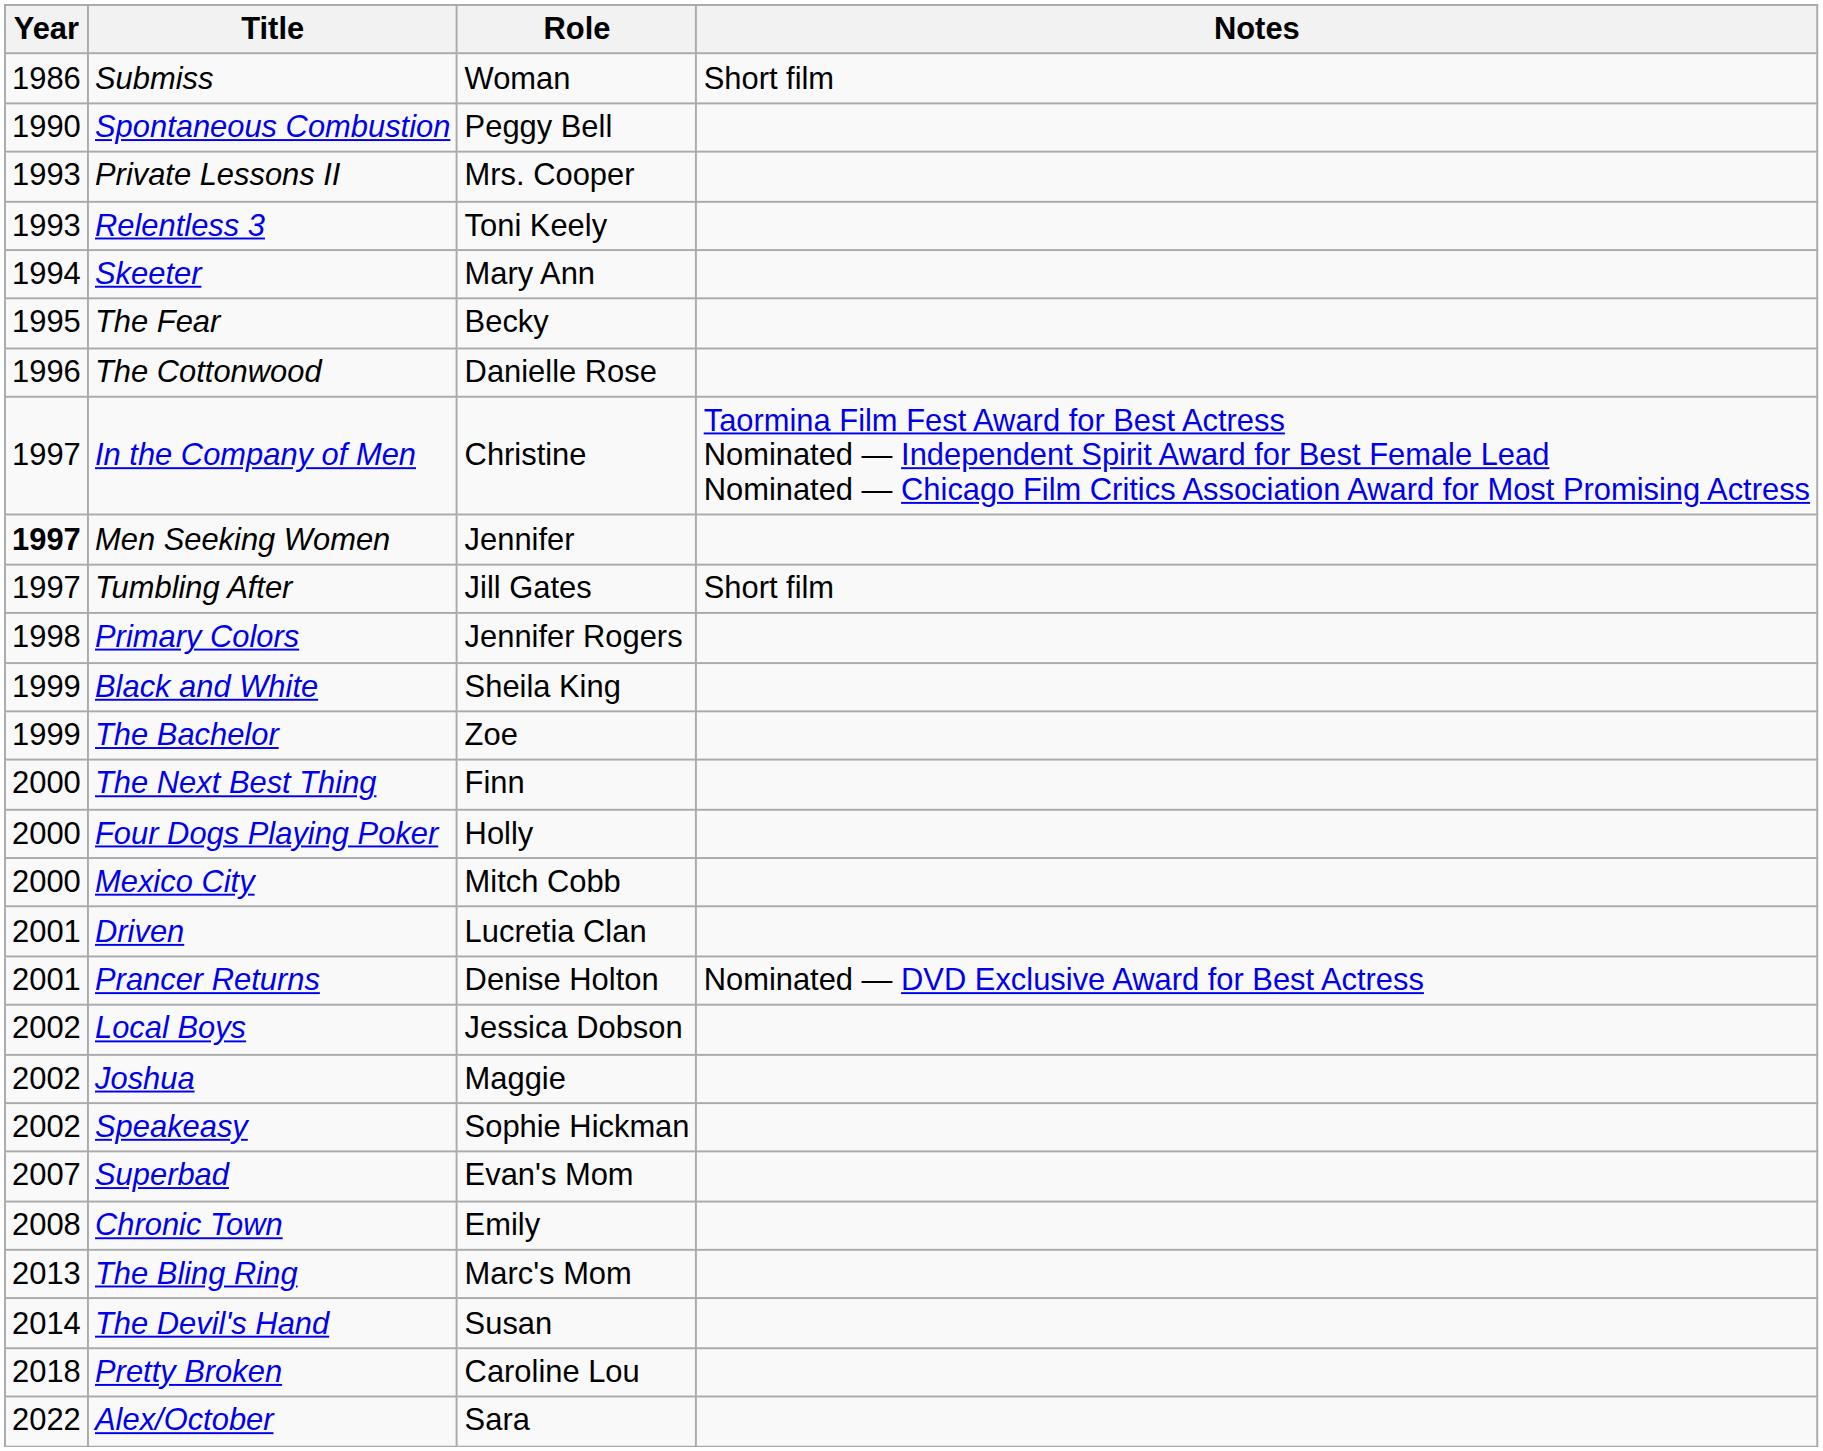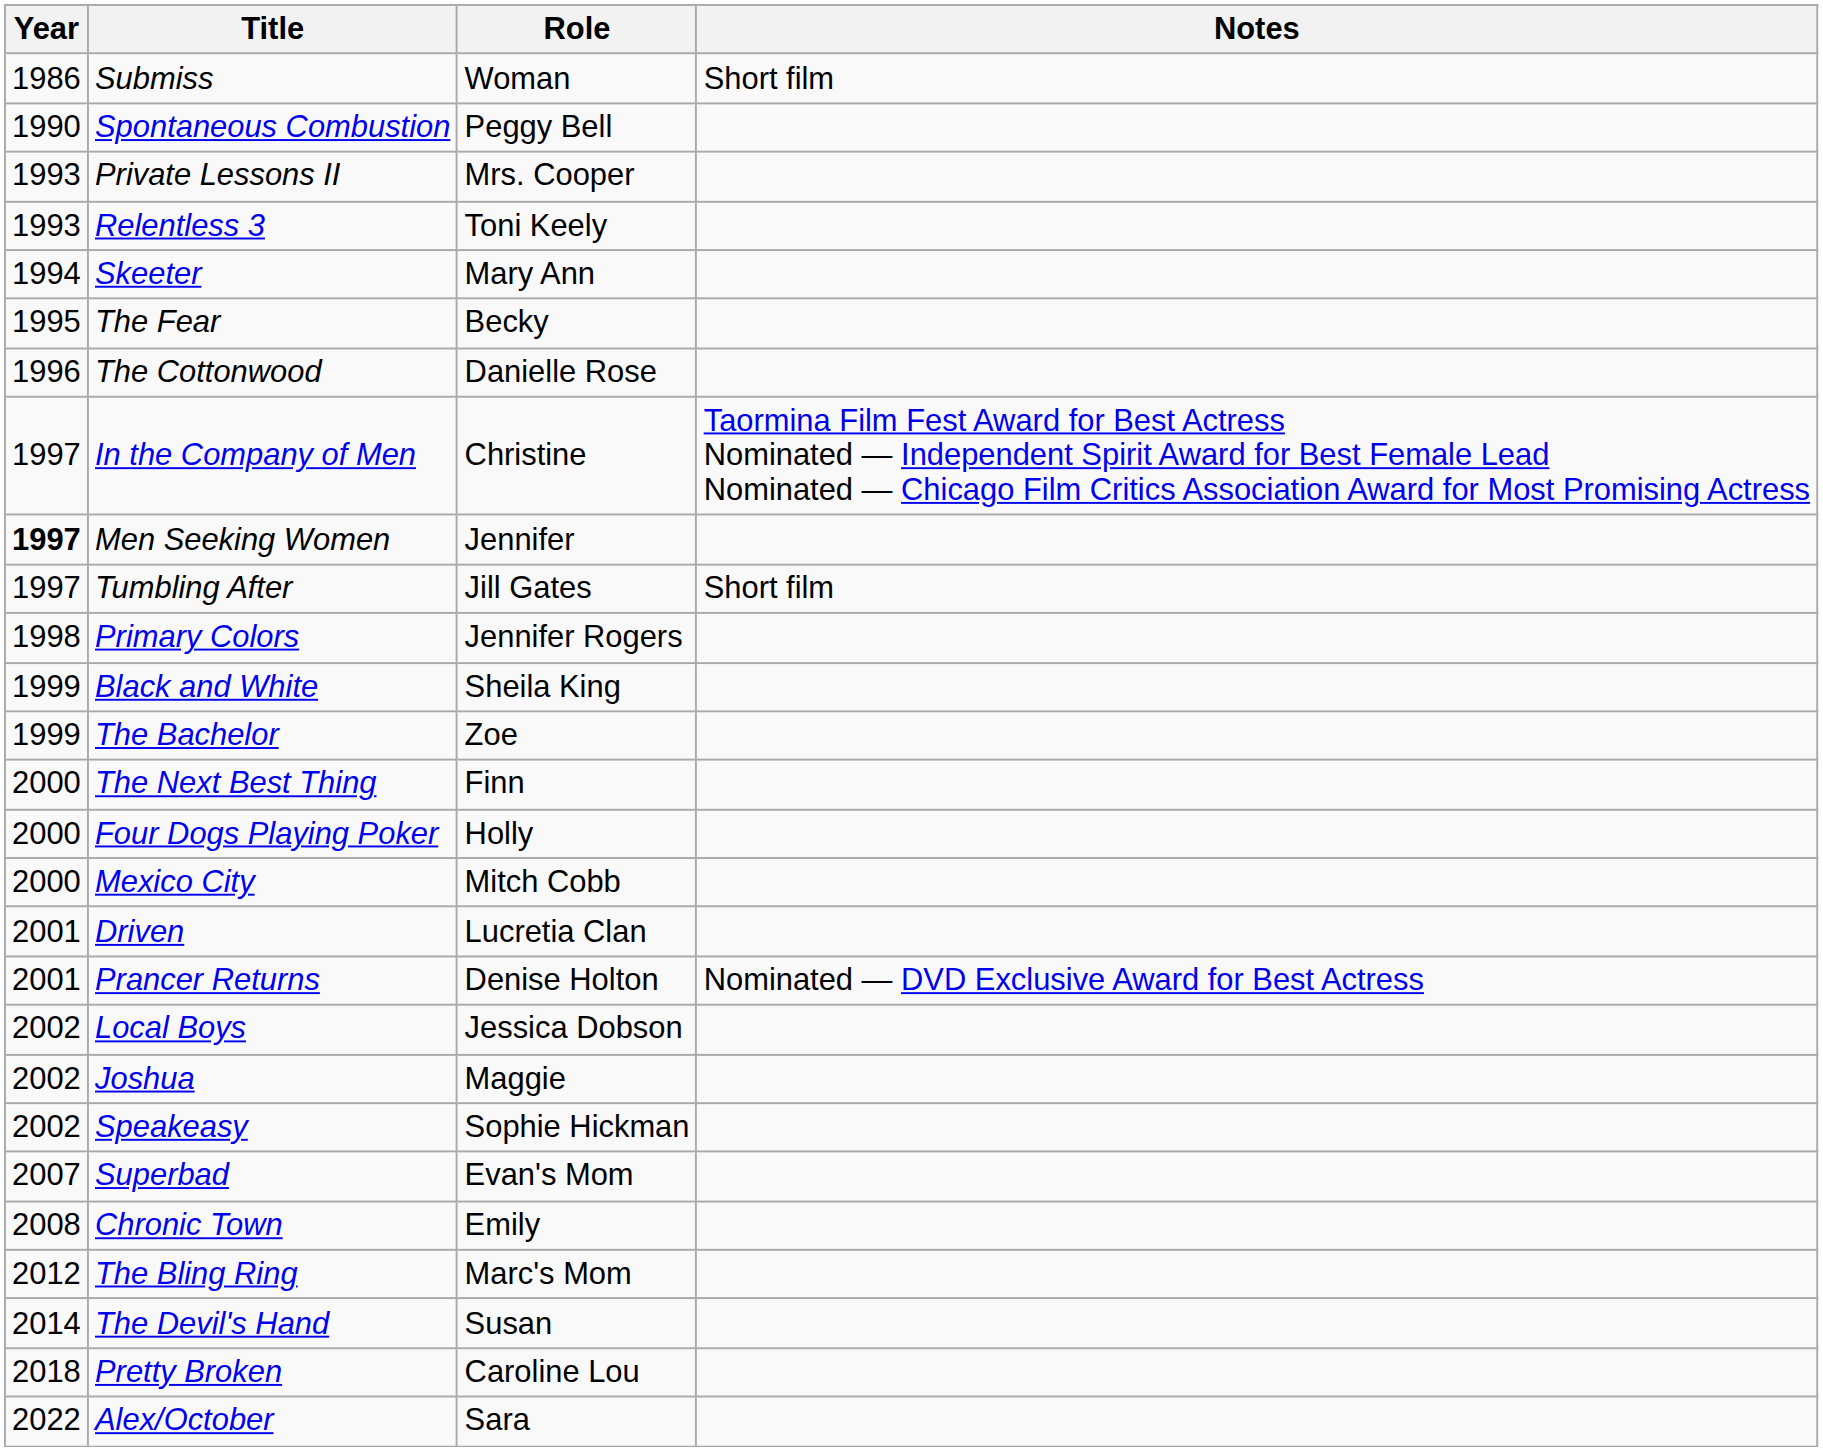The Bling Ring | Year: 2013 -> 2012
